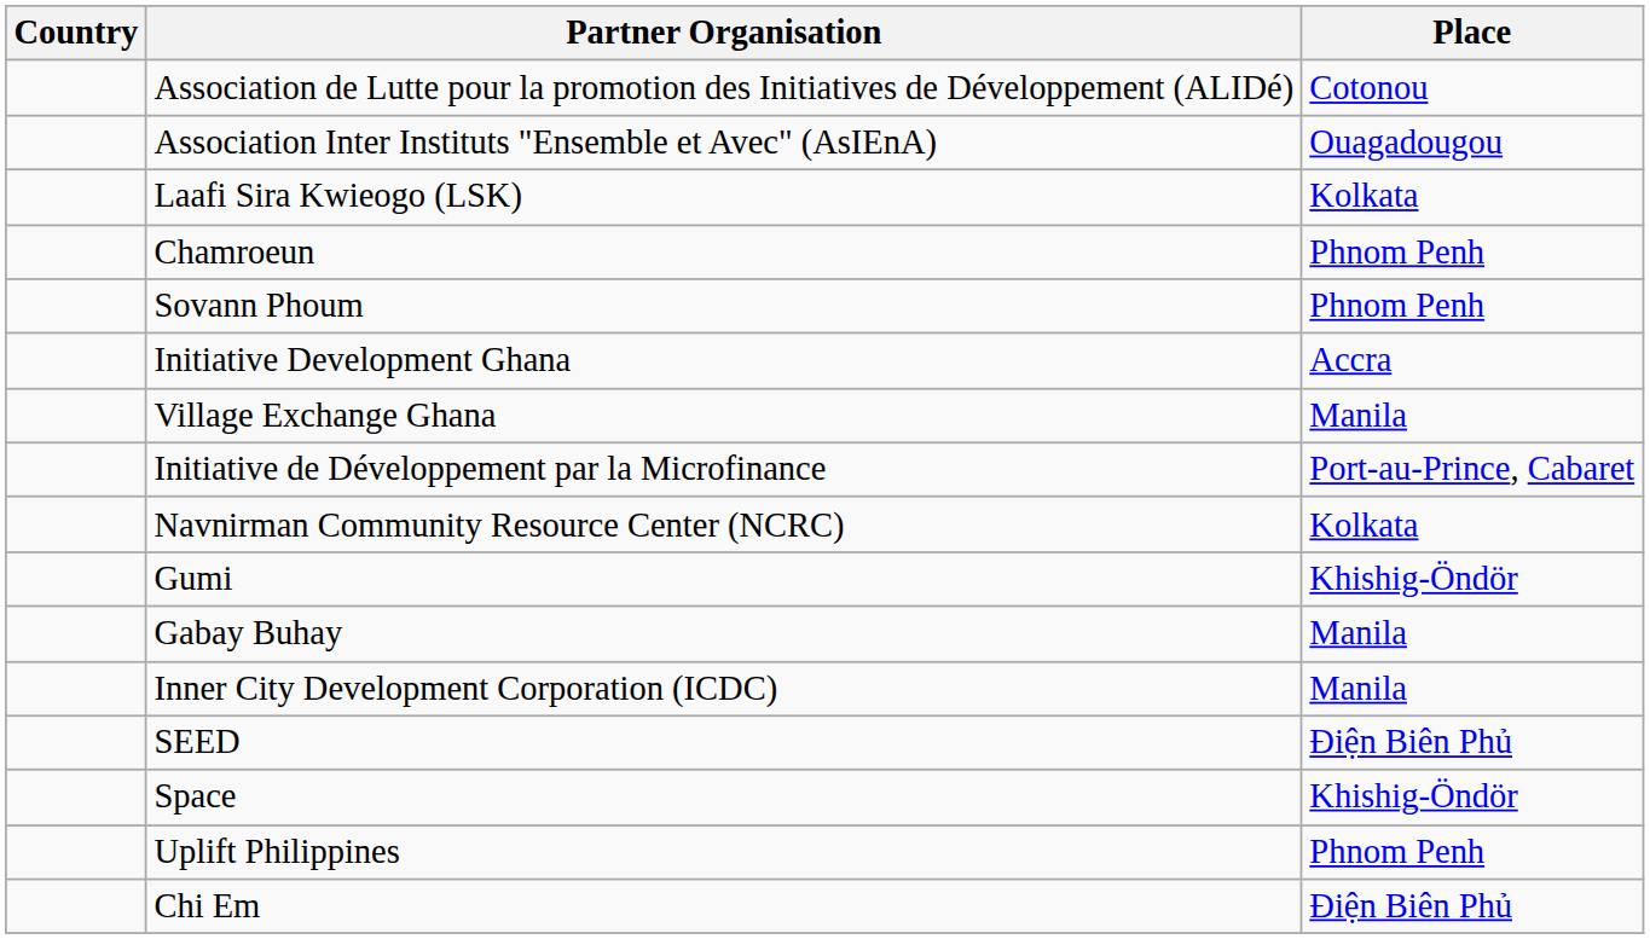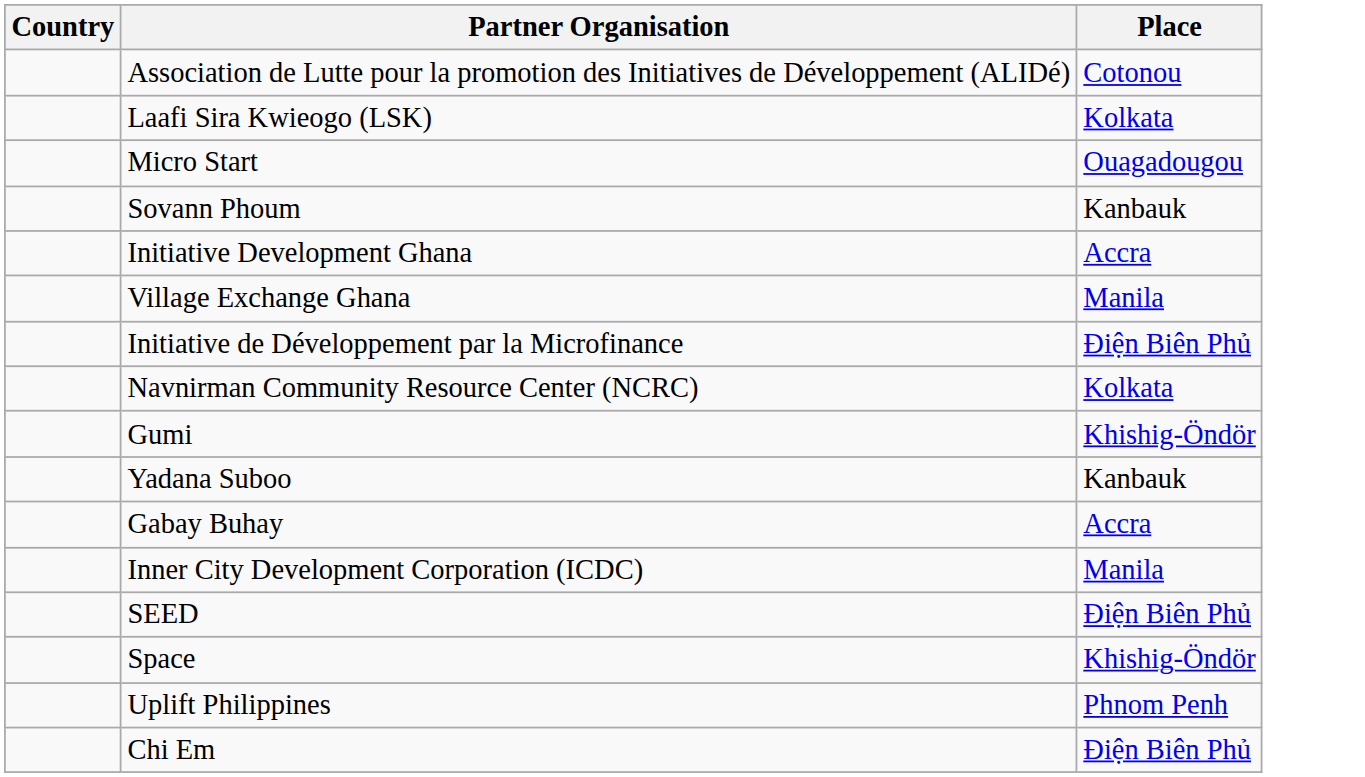- row: Association Inter Instituts "Ensemble et Avec" (AsIEnA) | Ouagadougou
+ row: Micro Start | Ouagadougou
- row: Chamroeun | Phnom Penh
Sovann Phoum | Place: Phnom Penh -> Kanbauk
Initiative de Développement par la Microfinance | Place: Port-au-Prince, Cabaret -> Ðiện Biên Phủ
+ row: Yadana Suboo | Kanbauk
Gabay Buhay | Place: Manila -> Accra
